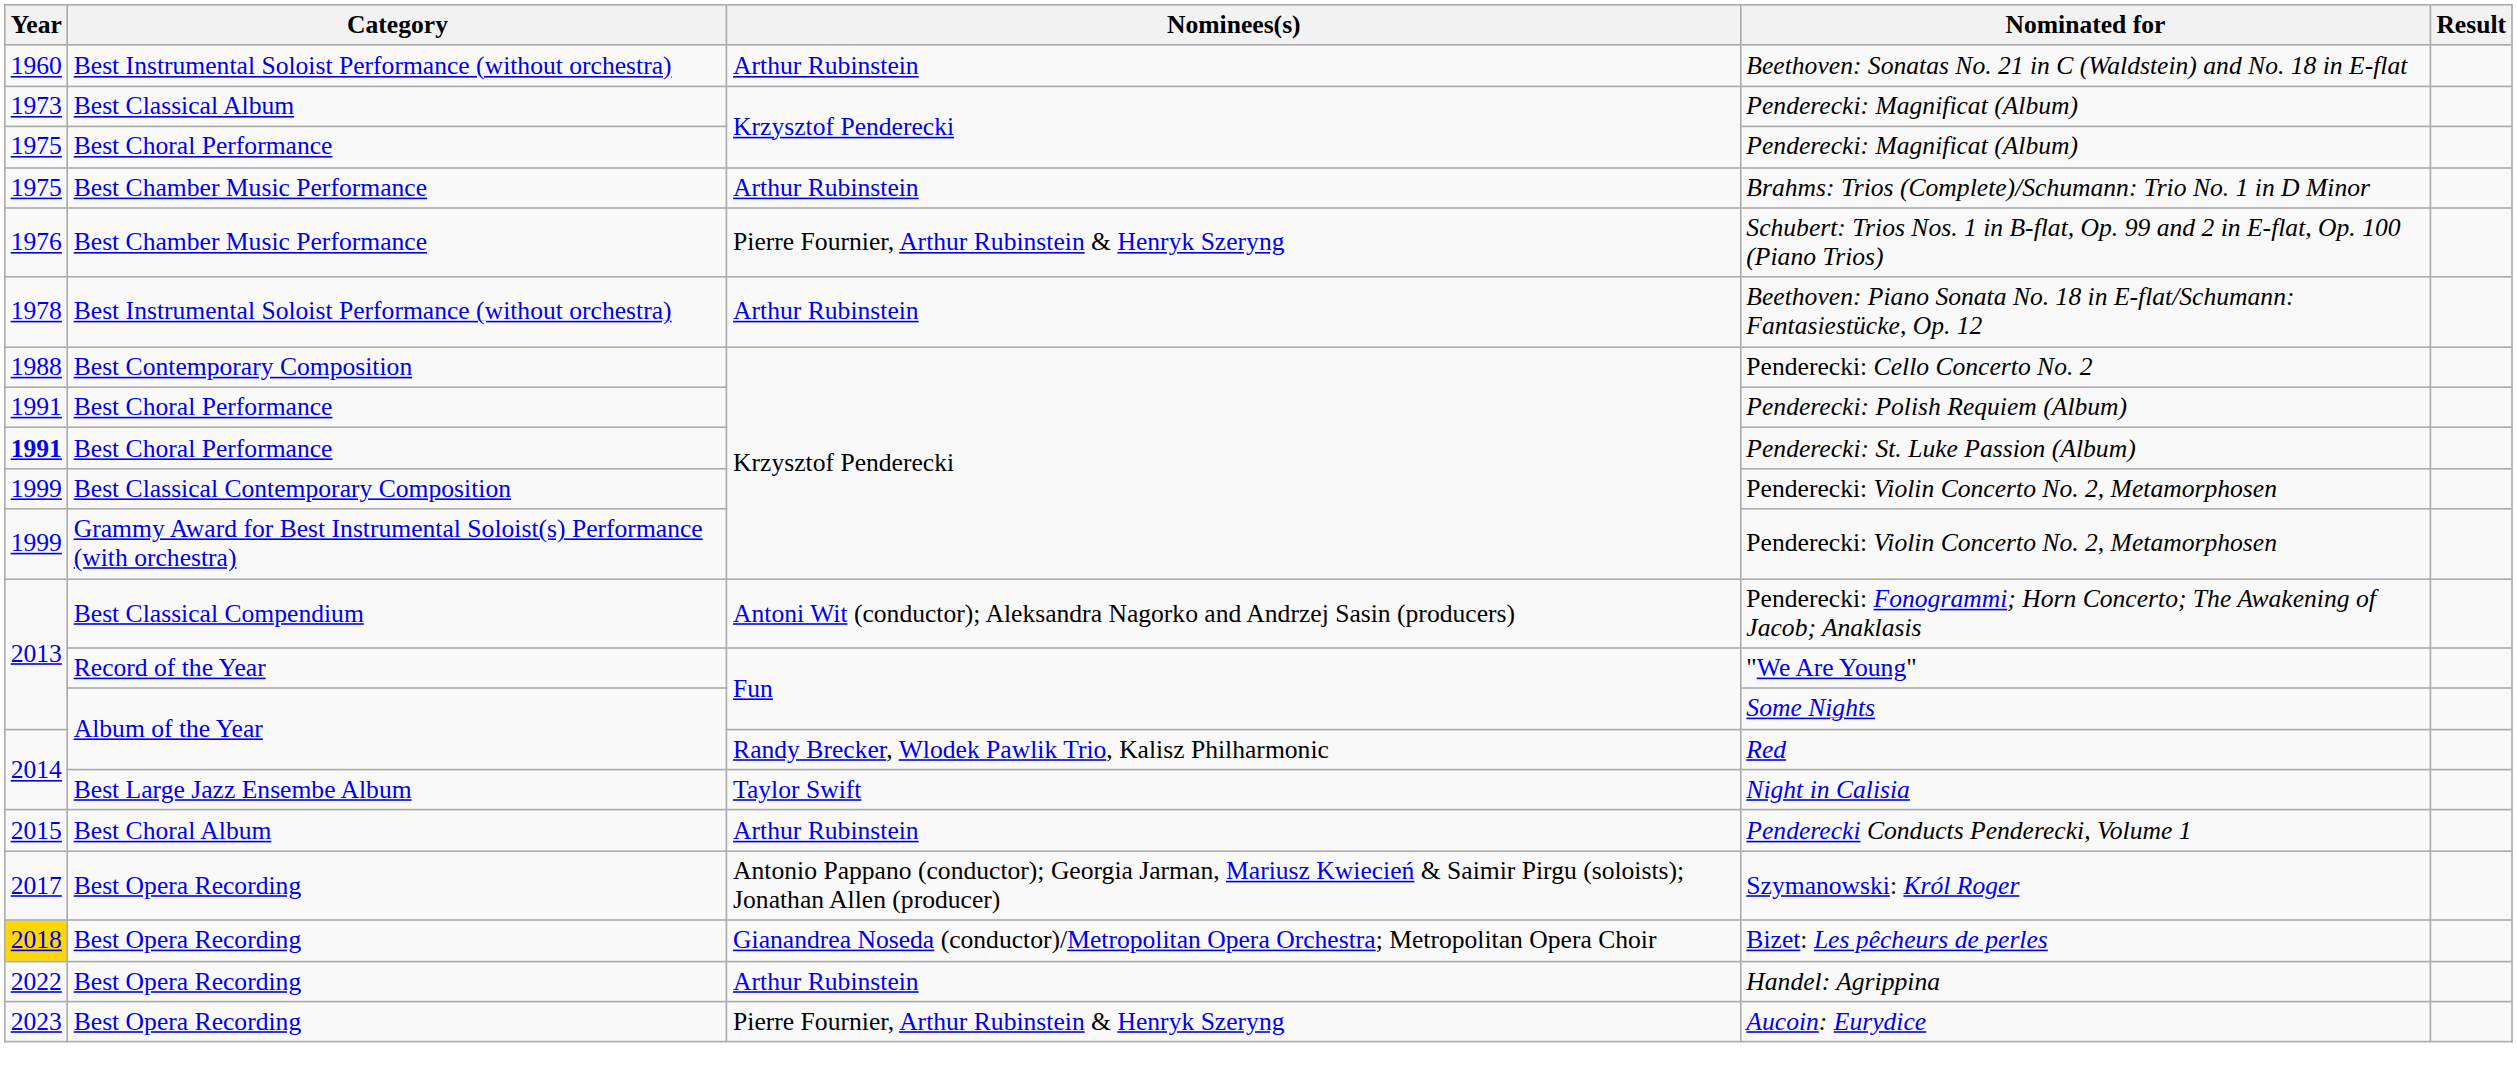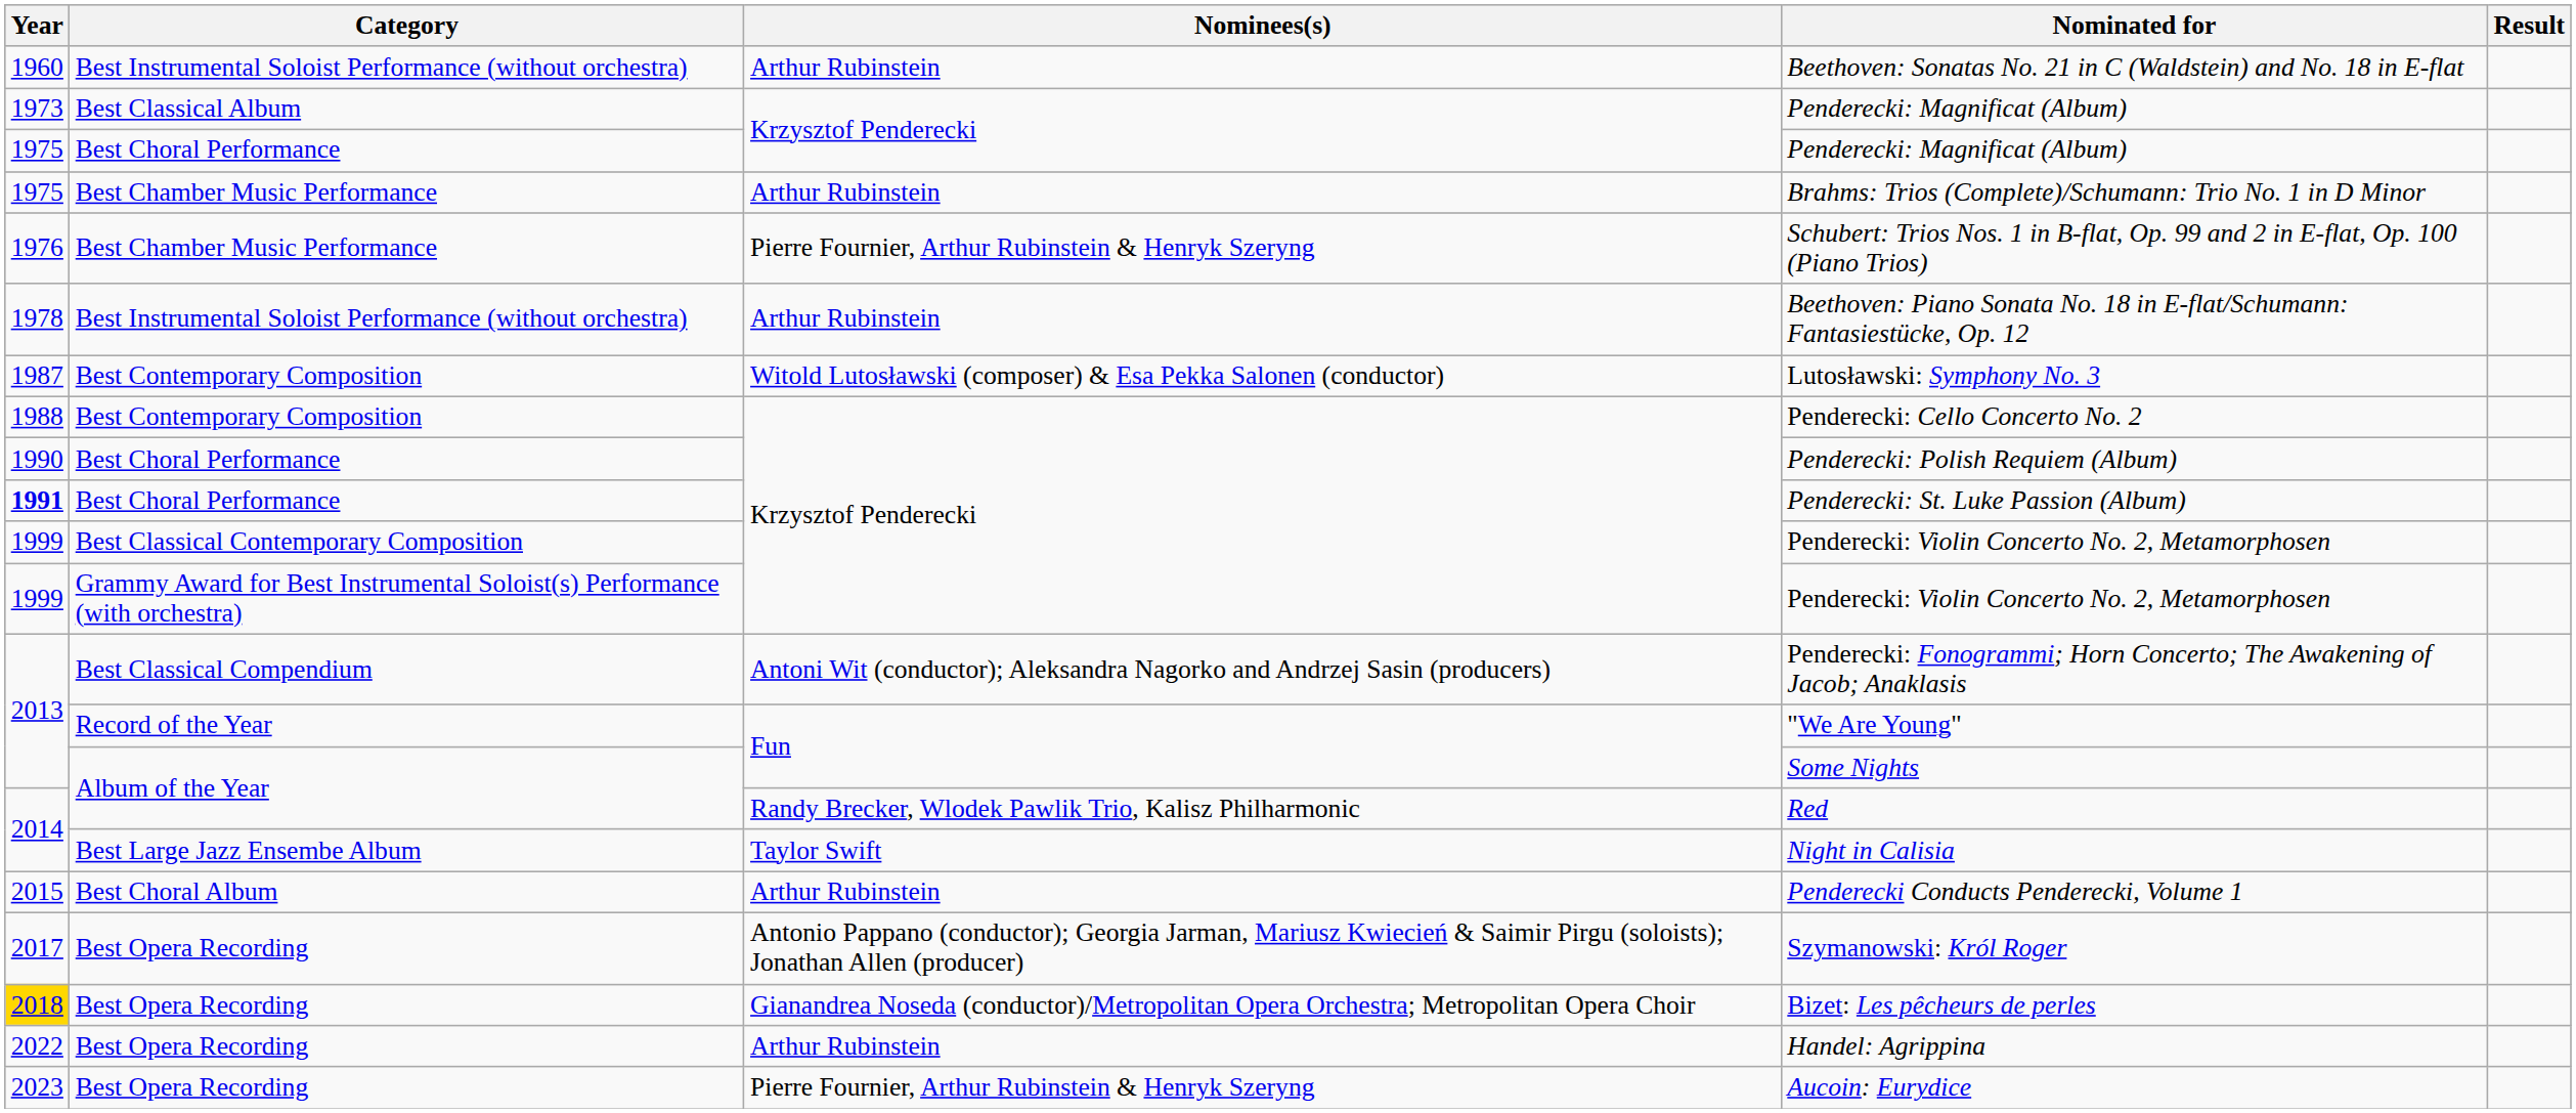+ row: 1987 | Best Contemporary Composition | Witold Lutosławski (composer) & Esa Pekka Salonen (conductor) | Lutosławski: Symphony No. 3
Penderecki: Polish Requiem (Album) | Year: 1991 -> 1990
